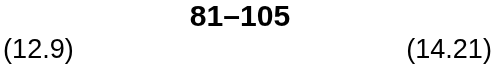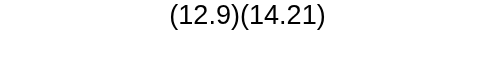- column: 81–105
